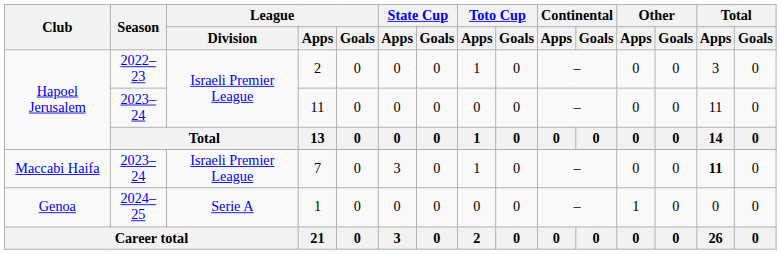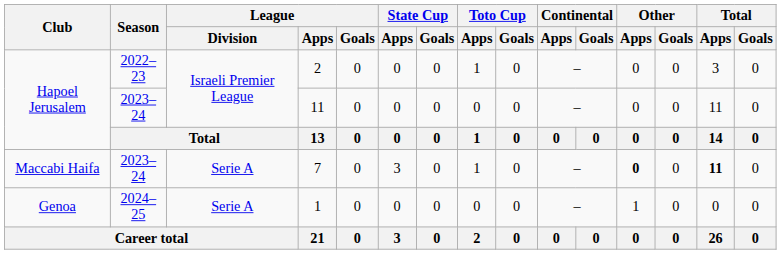7 | League / Division: Israeli Premier League -> Serie A
7 | Other / Apps: normal -> bold
